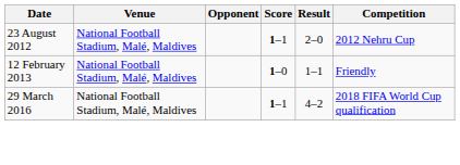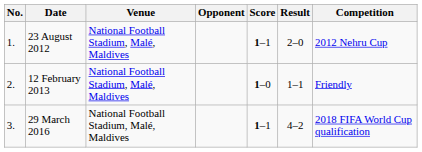+ column: No. | 1. | 2. | 3.
